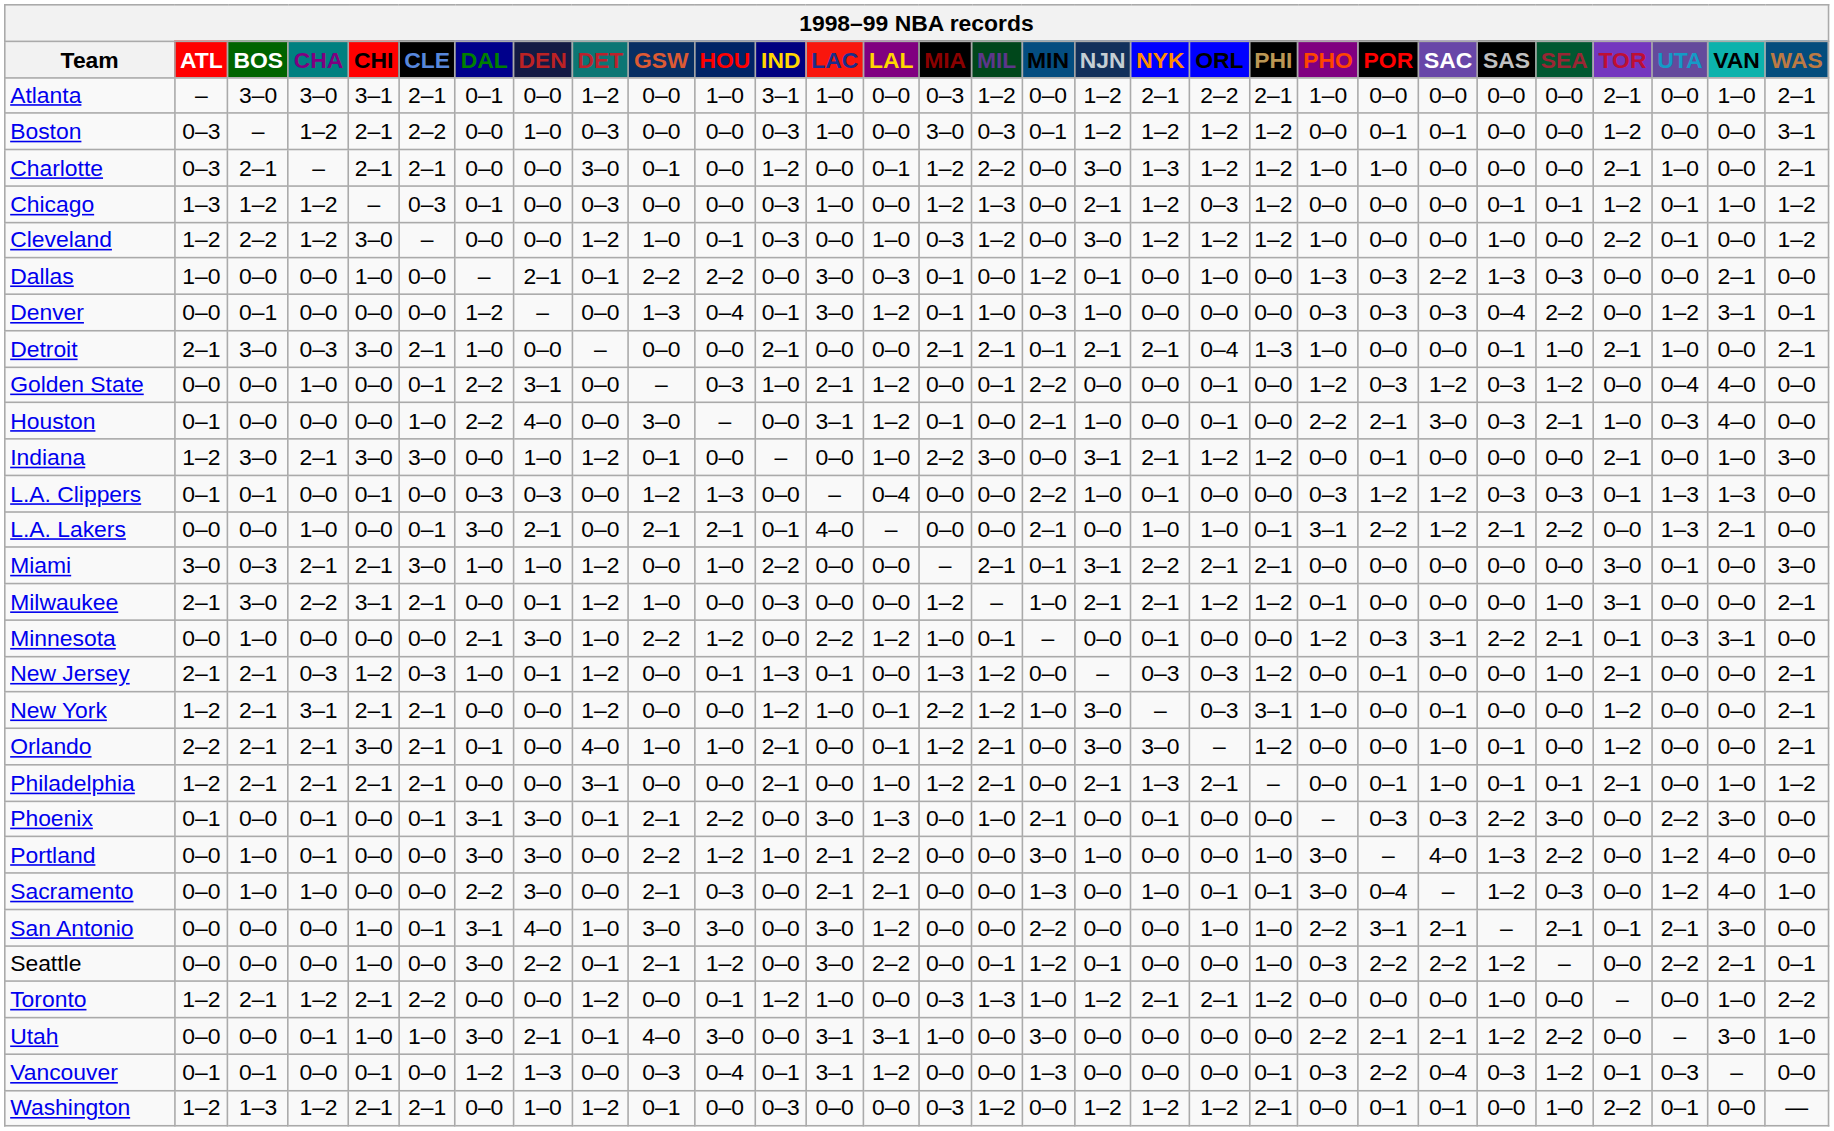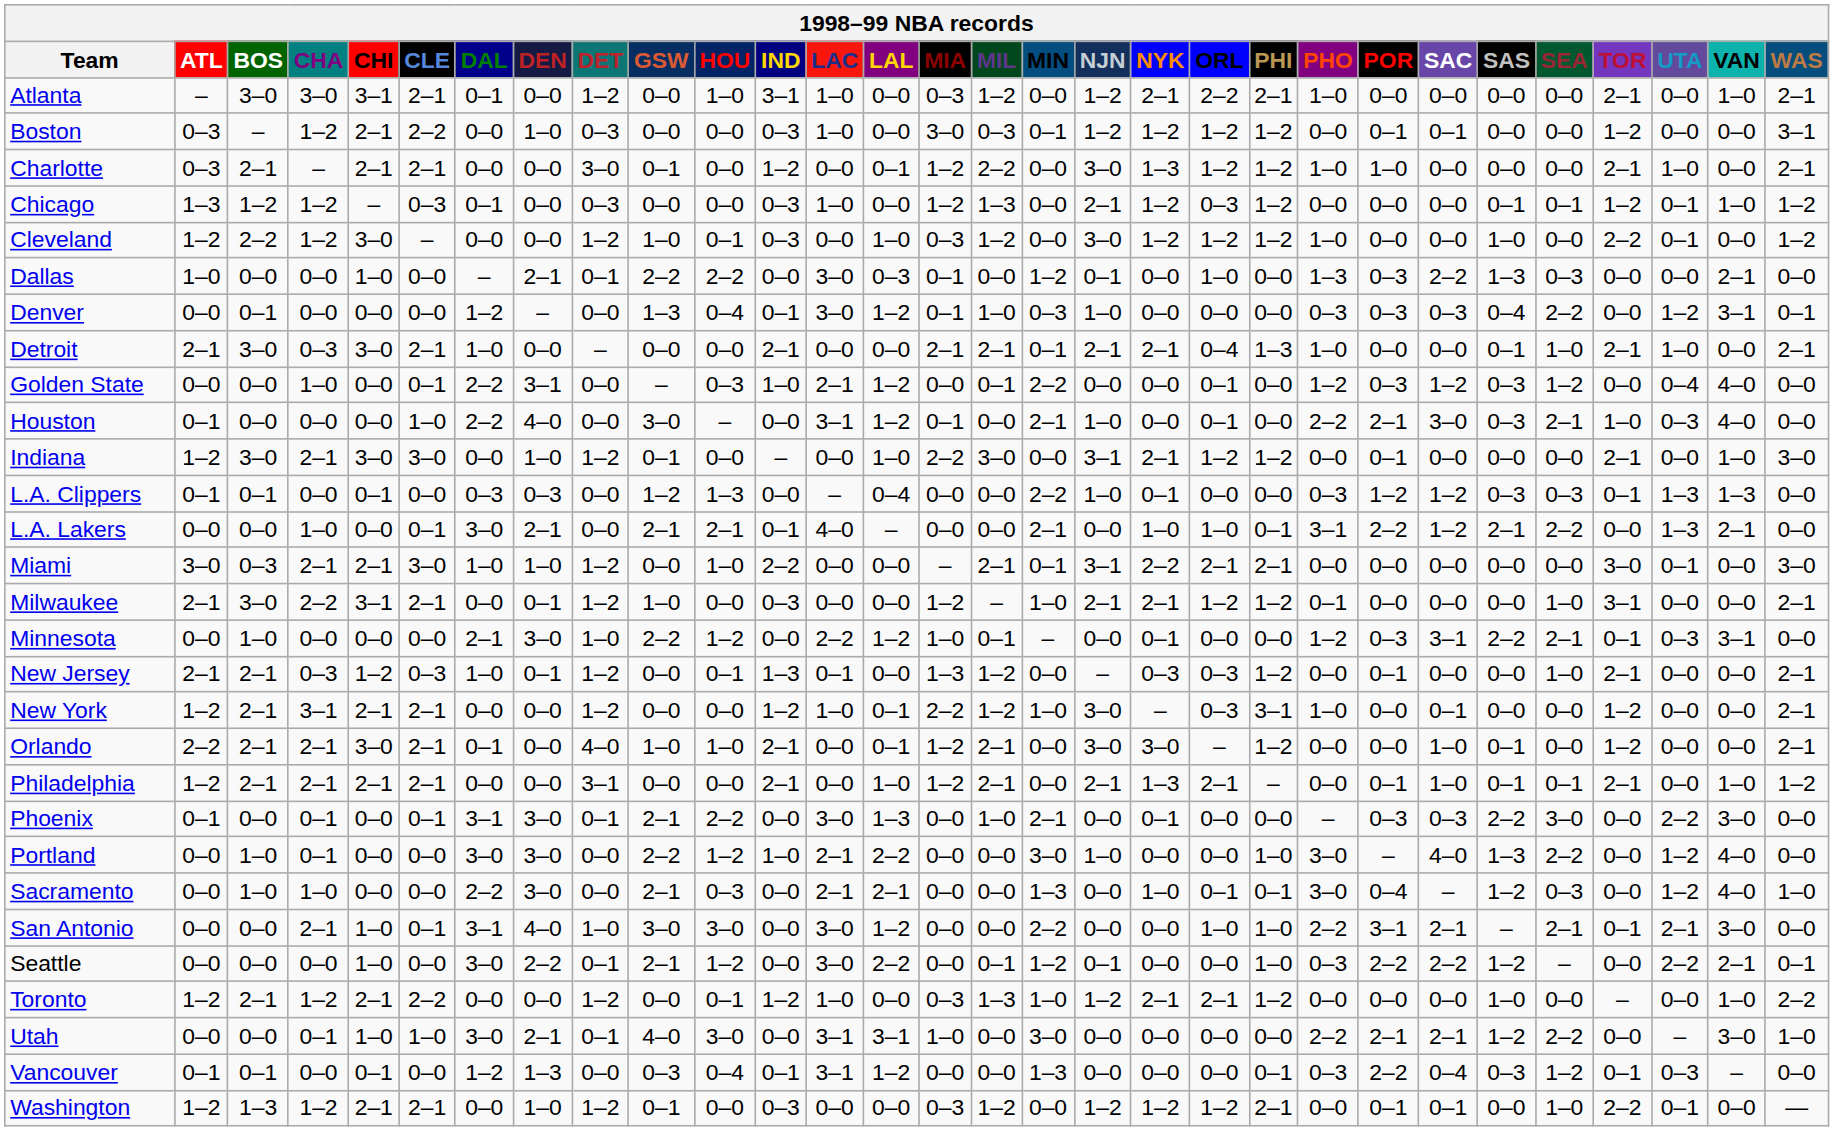San Antonio | CHA: 0–0 -> 2–1
